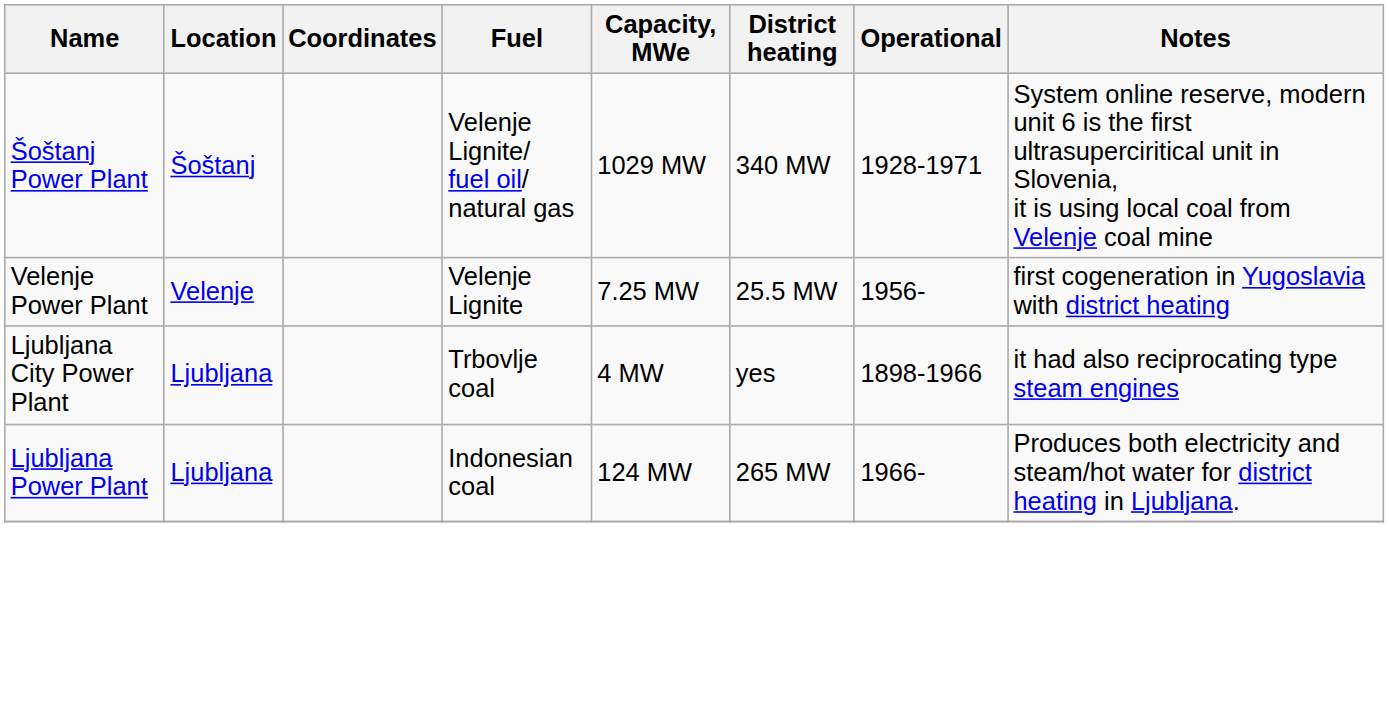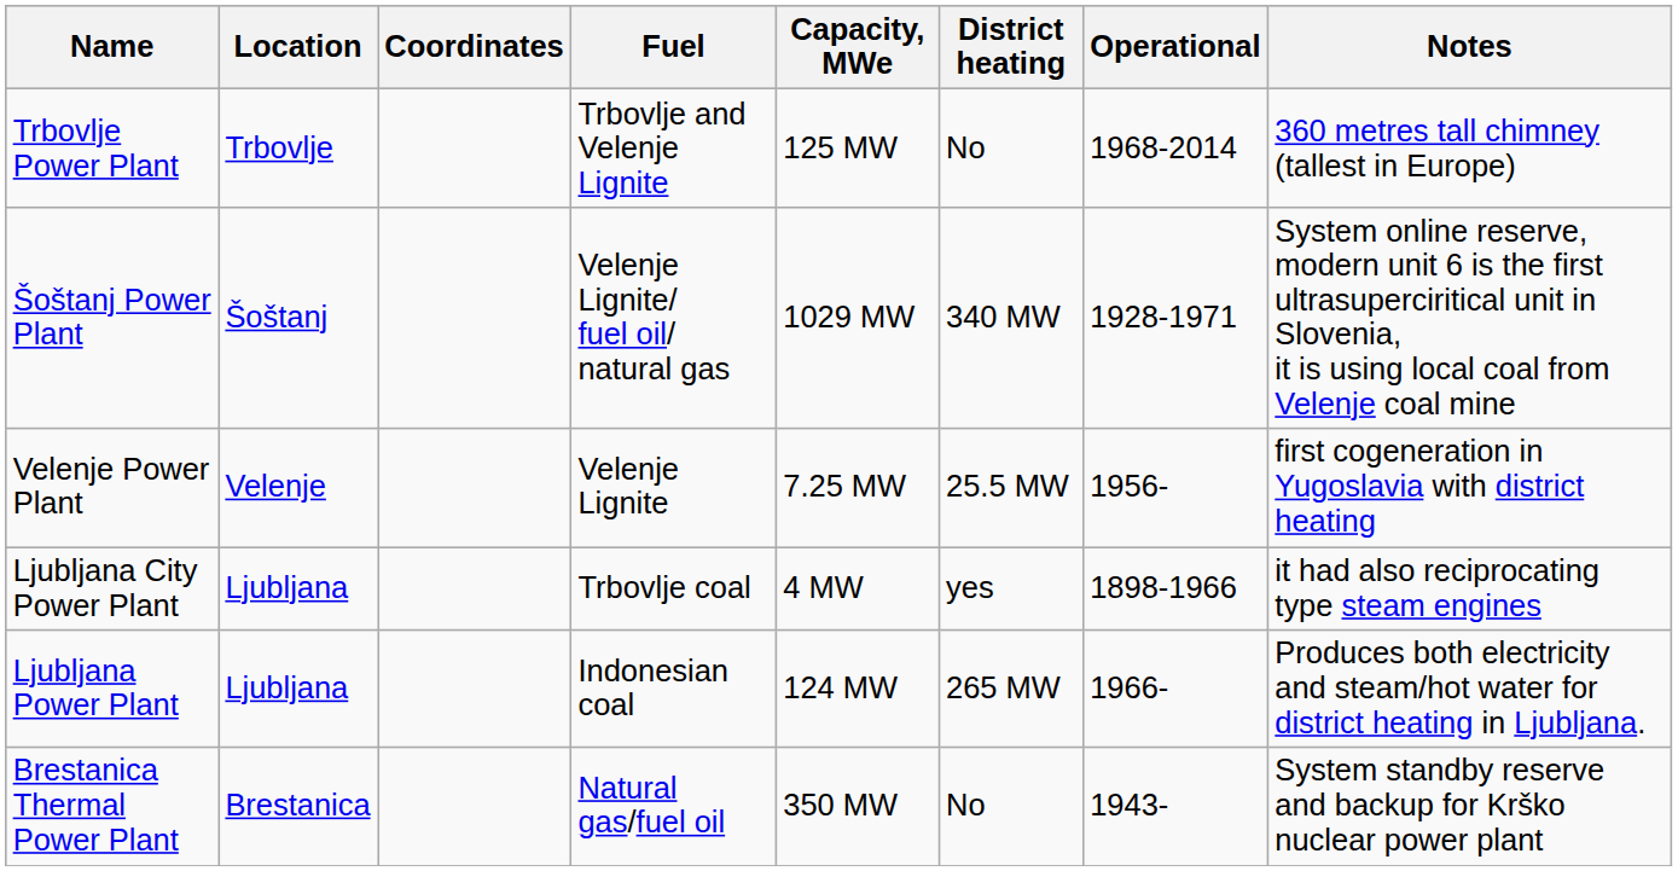+ row: Trbovlje Power Plant | Trbovlje | Trbovlje and Velenje Lignite | 125 MW | No | 1968-2014 | 360 metres tall chimney (tallest in Europe)
+ row: Brestanica Thermal Power Plant | Brestanica | Natural gas/fuel oil | 350 MW | No | 1943- | System standby reserve and backup for Krško nuclear power plant
